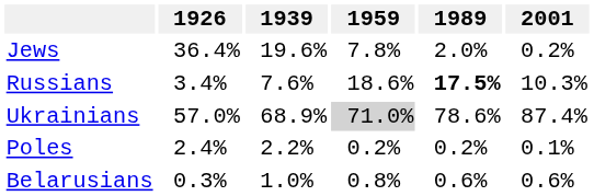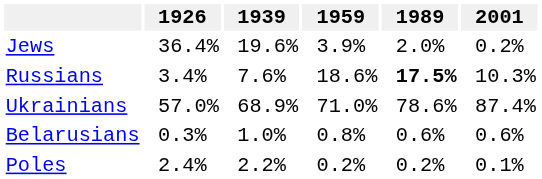Jews | 1959: 7.8% -> 3.9%
Ukrainians | 1959: lightgrey background -> no background
rows swapped: Belarusians <-> Poles
